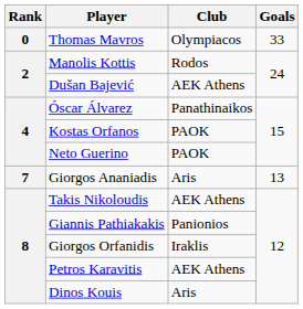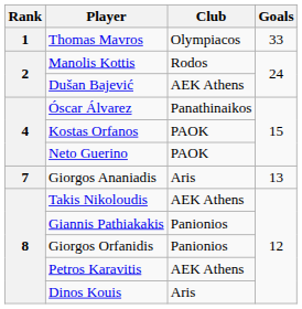Thomas Mavros | Rank: 0 -> 1
Giorgos Orfanidis | Club: Iraklis -> Panionios
